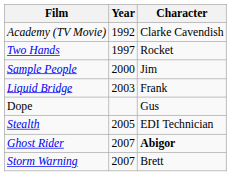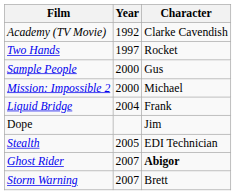Sample People | Character: Jim -> Gus
+ row: Mission: Impossible 2 | 2000 | Michael
Liquid Bridge | Year: 2003 -> 2004
Dope | Character: Gus -> Jim
